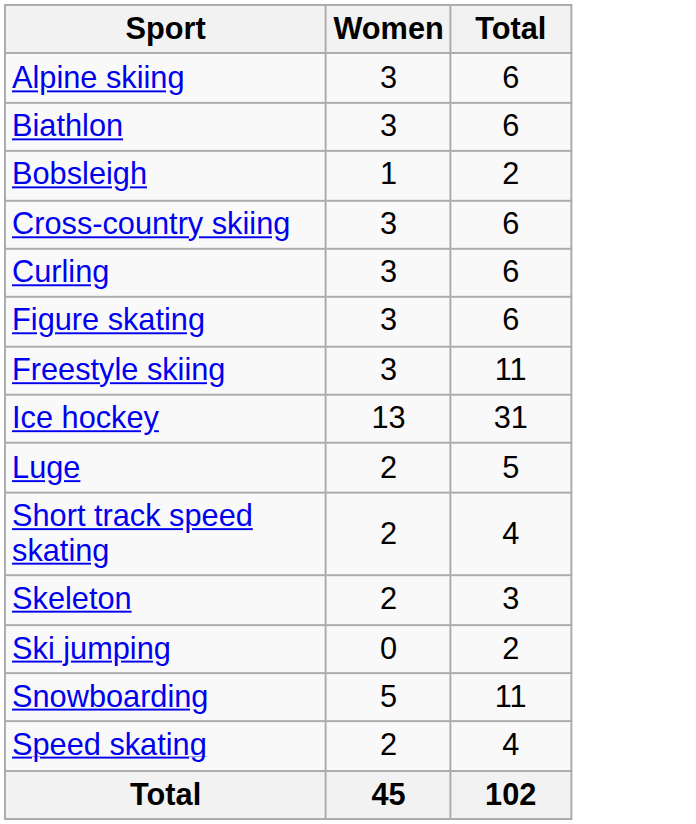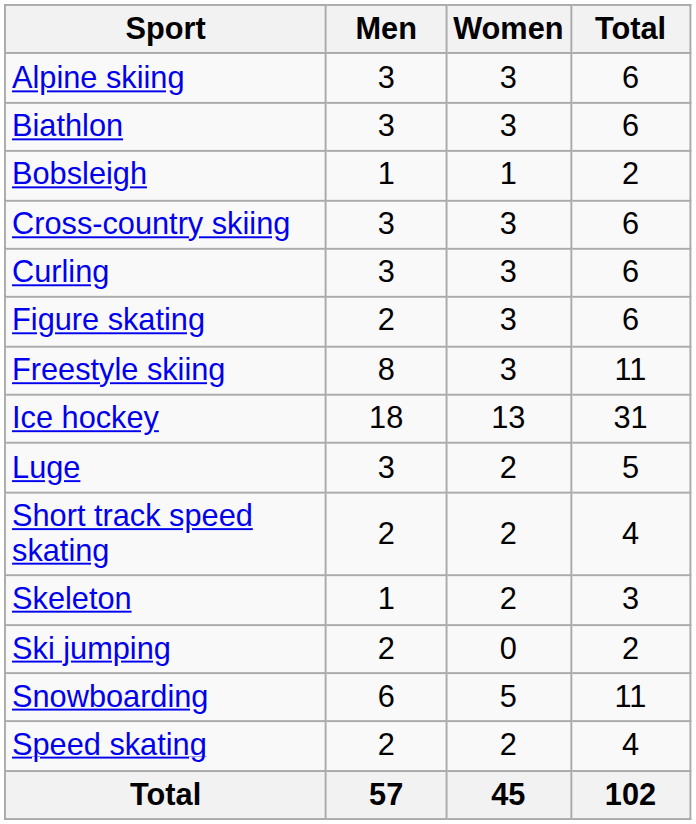+ column: Men | 3 | 3 | 1 | 3 | 3 | 2 | 8 | 18 | 3 | 2 | 1 | 2 | 6 | 2 | 57
